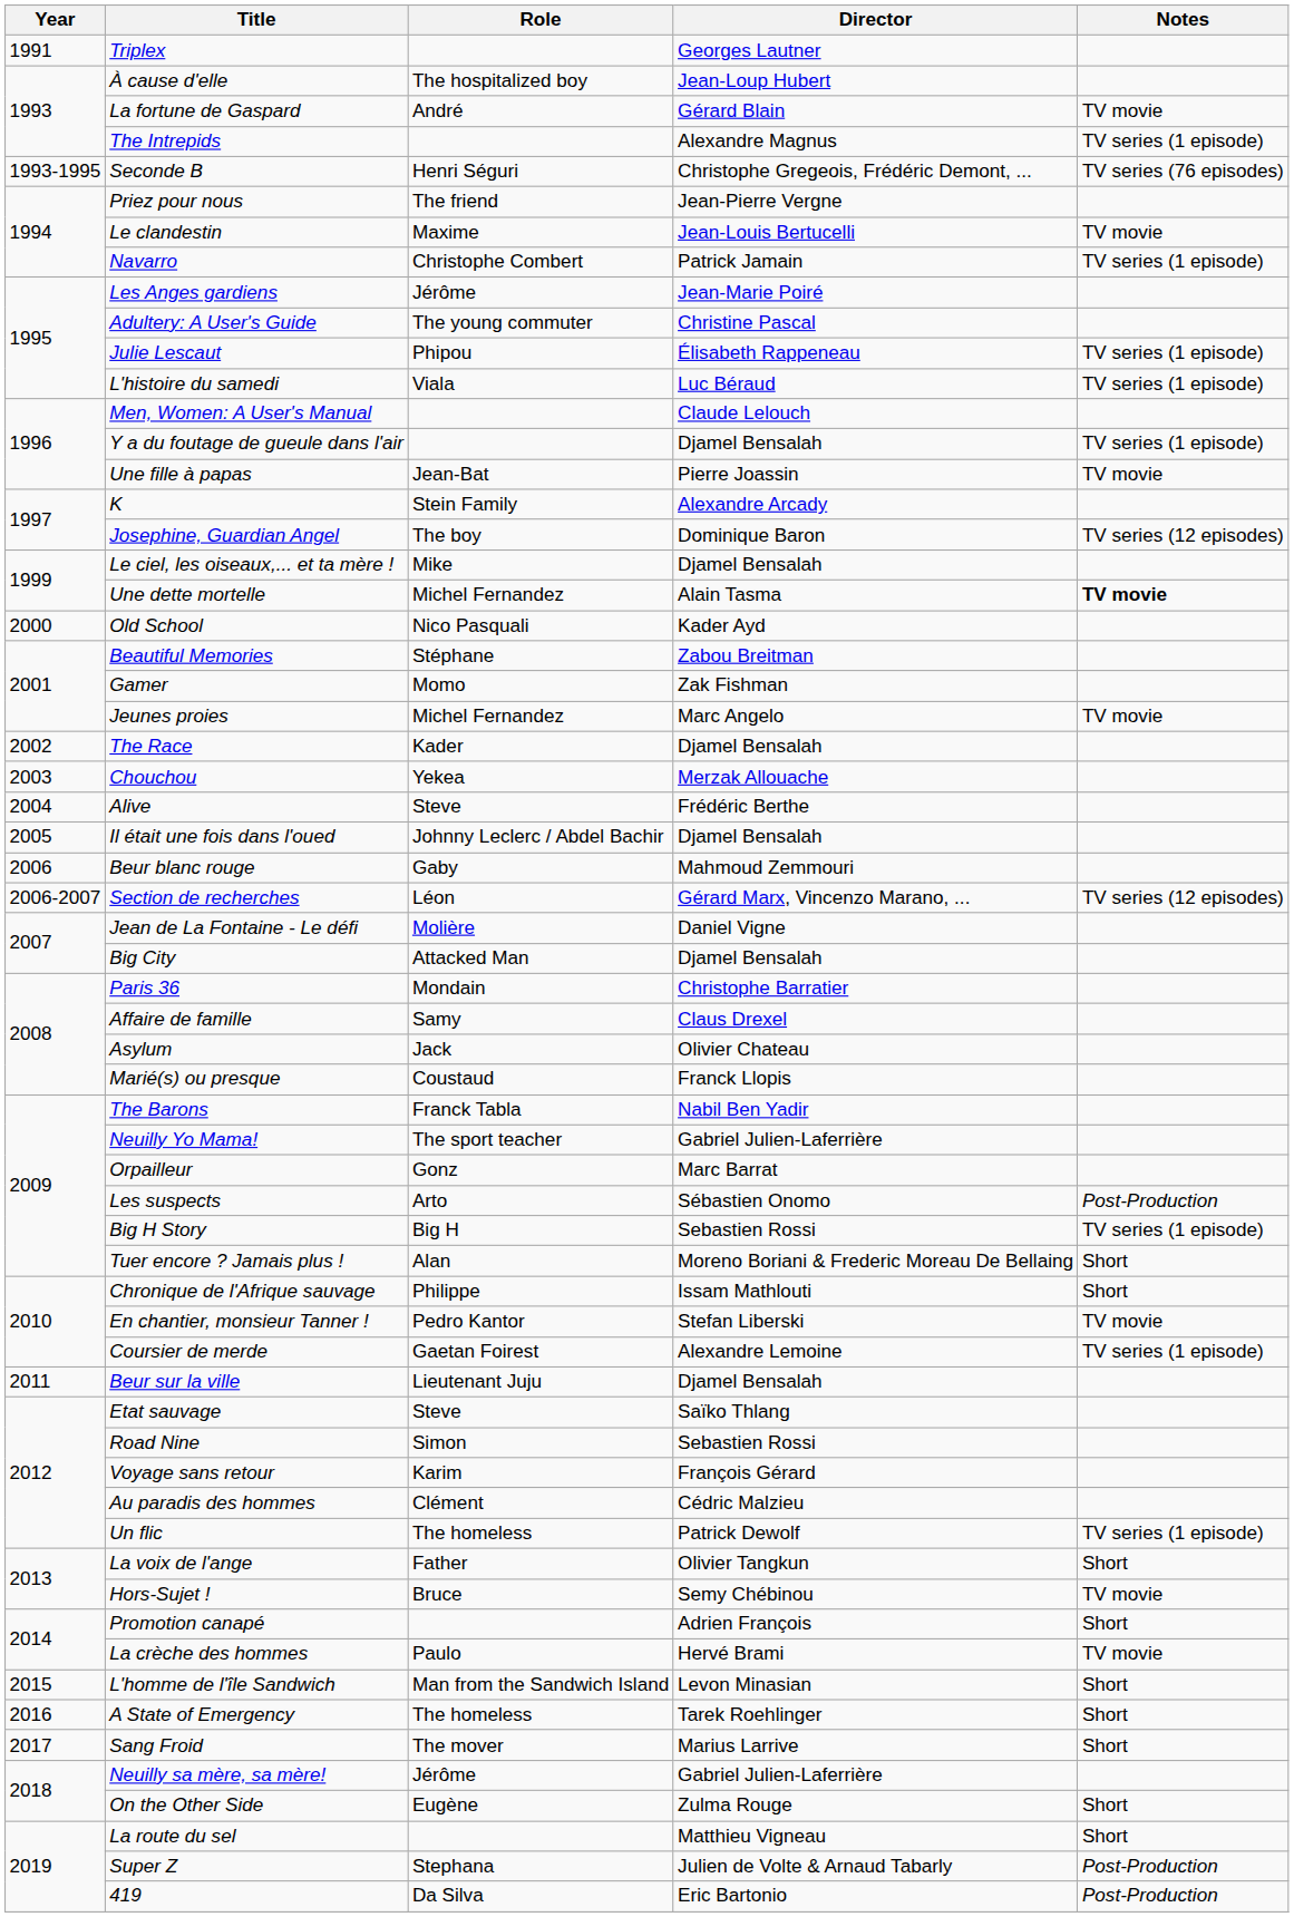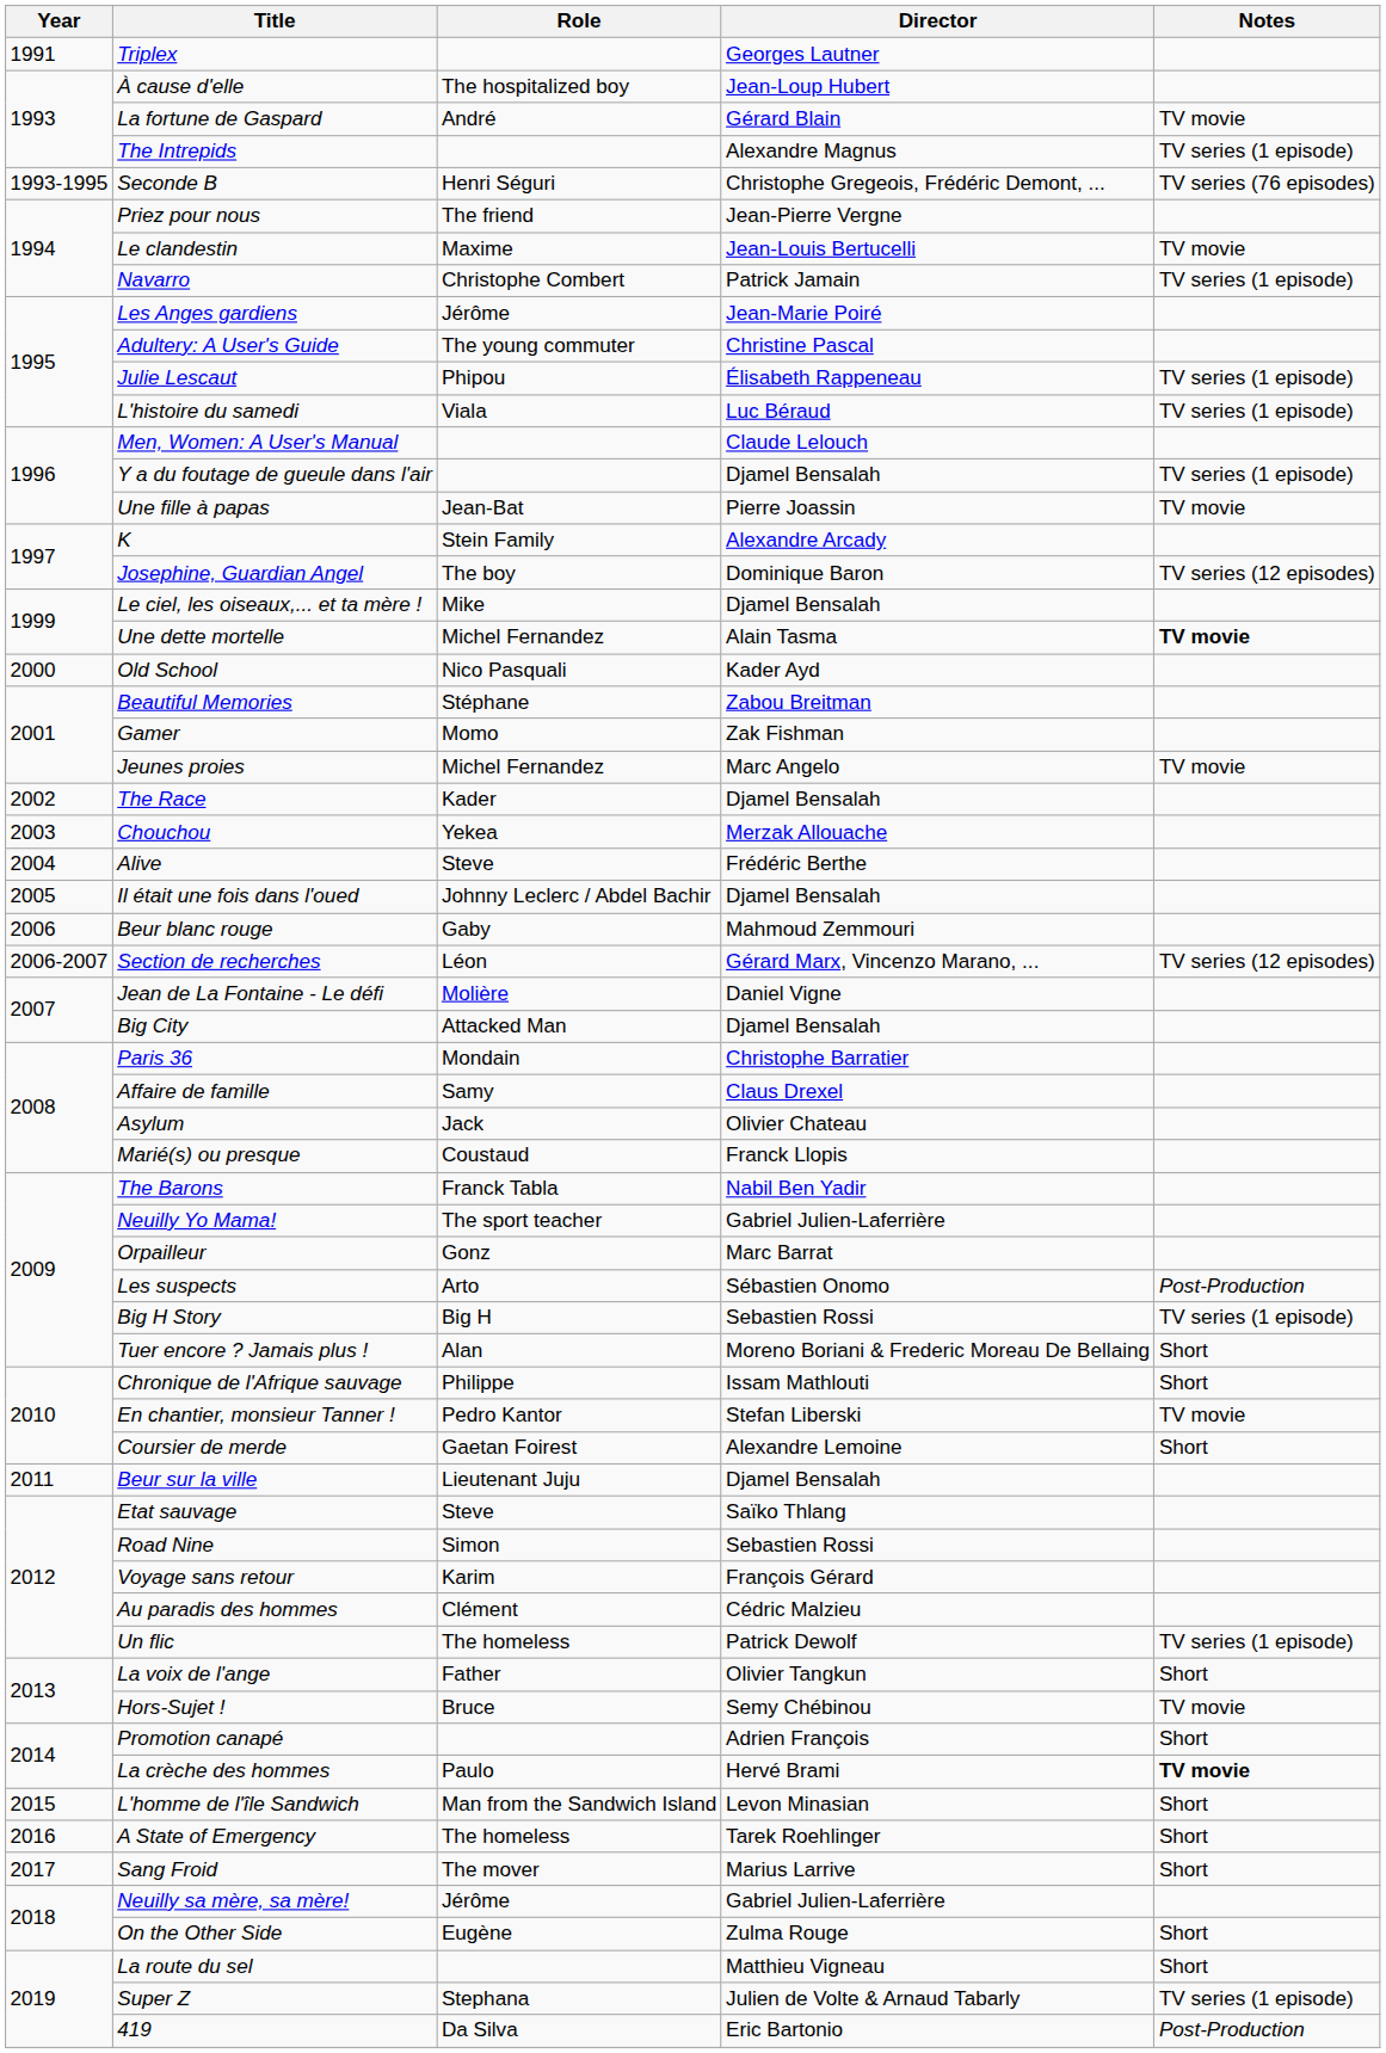Coursier de merde | Notes: TV series (1 episode) -> Short
La crèche des hommes | Notes: normal -> bold
Super Z | Notes: Post-Production -> TV series (1 episode)
